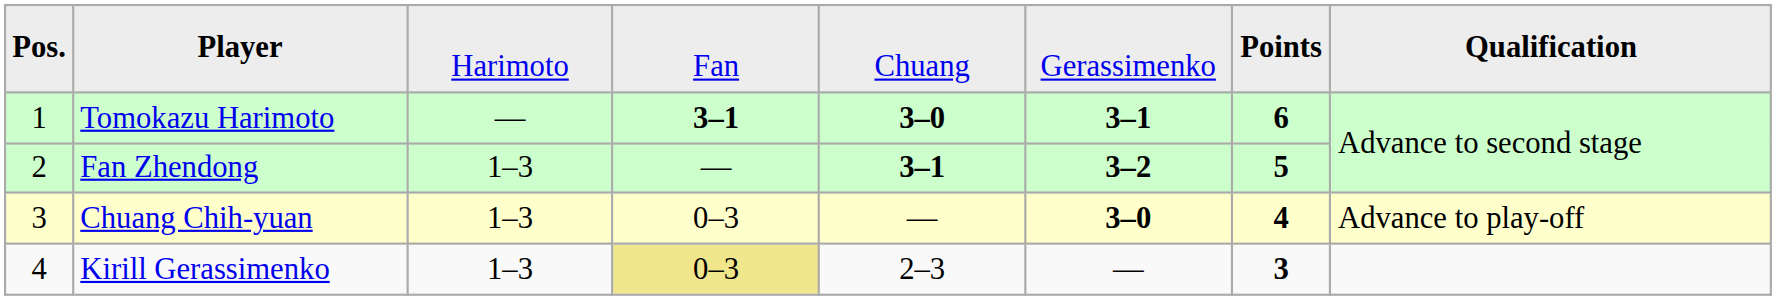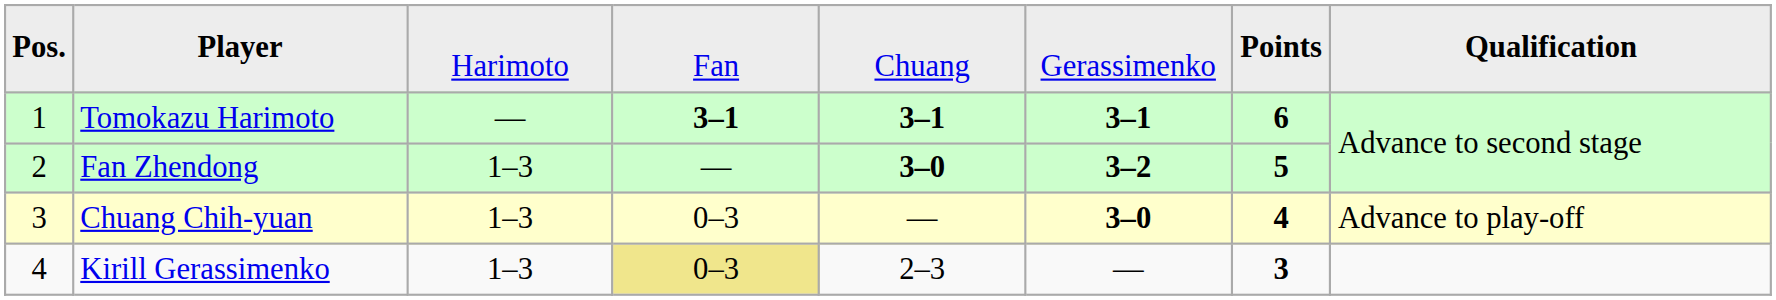Tomokazu Harimoto | column 5: 3–0 -> 3–1
Fan Zhendong | column 5: 3–1 -> 3–0
